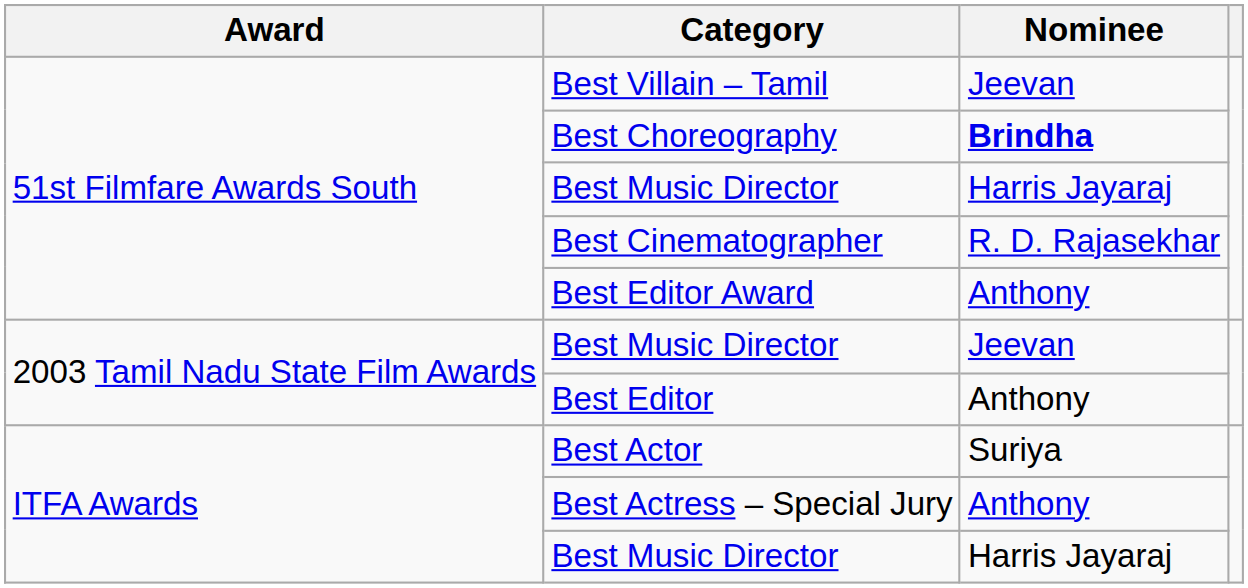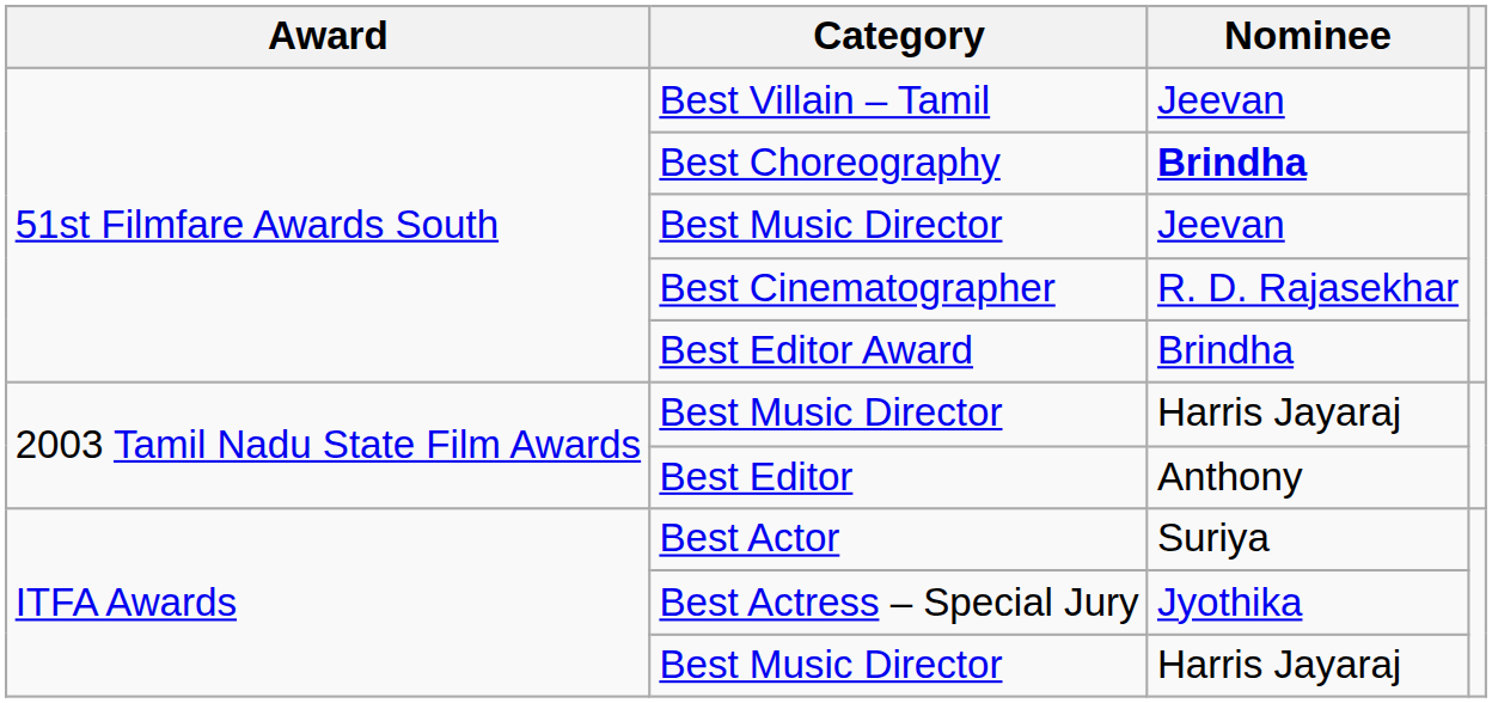51st Filmfare Awards South / Best Music Director | Nominee: Harris Jayaraj -> Jeevan
Best Editor Award | Nominee: Anthony -> Brindha
2003 Tamil Nadu State Film Awards / Best Music Director | Nominee: Jeevan -> Harris Jayaraj
Best Actress – Special Jury | Nominee: Anthony -> Jyothika
